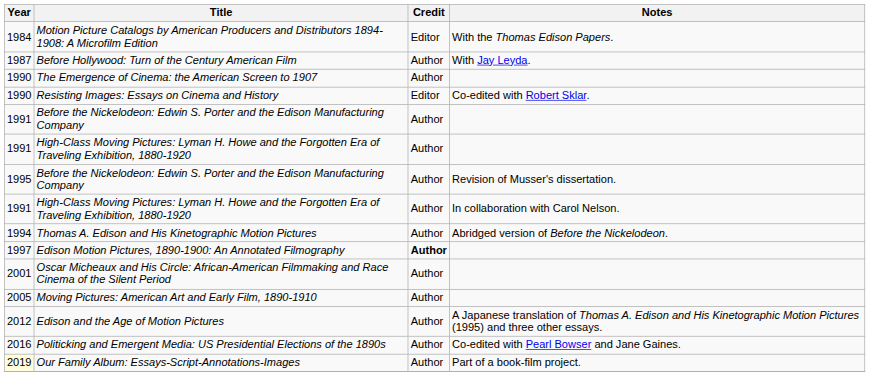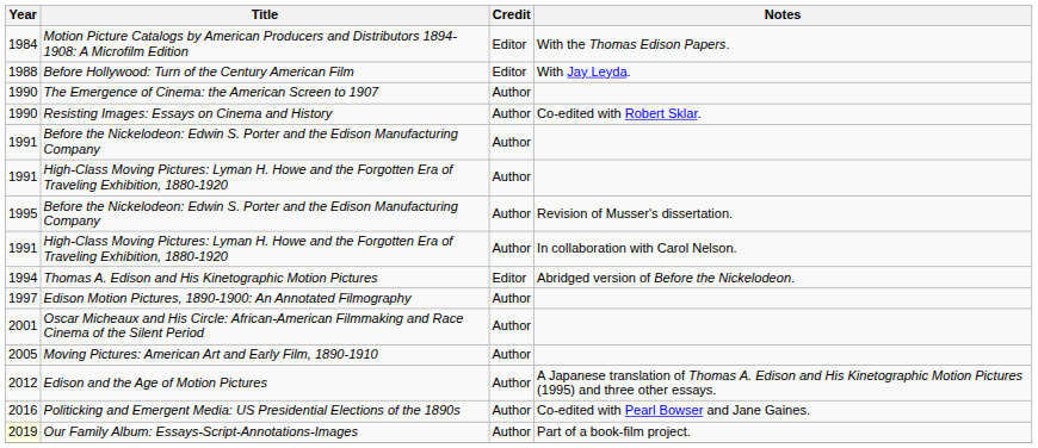Before Hollywood: Turn of the Century American Film | Year: 1987 -> 1988
Before Hollywood: Turn of the Century American Film | Credit: Author -> Editor
Resisting Images: Essays on Cinema and History | Credit: Editor -> Author
Thomas A. Edison and His Kinetographic Motion Pictures | Credit: Author -> Editor
Edison Motion Pictures, 1890-1900: An Annotated Filmography | Credit: bold -> normal
